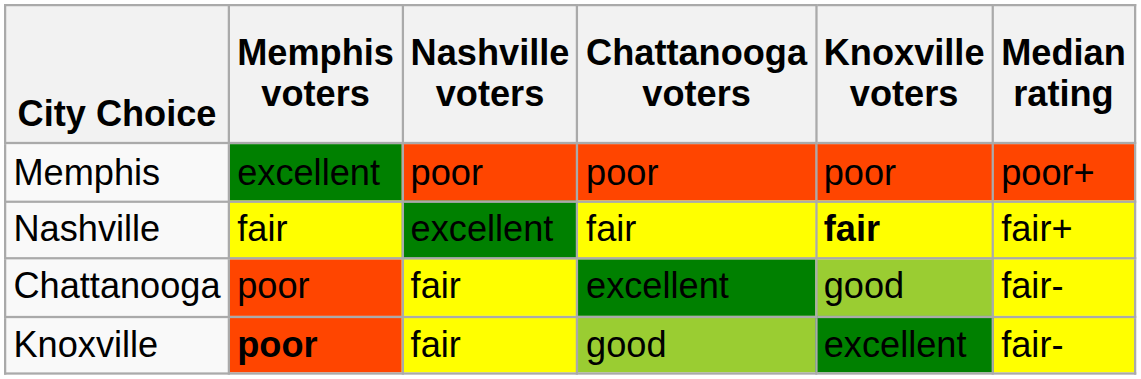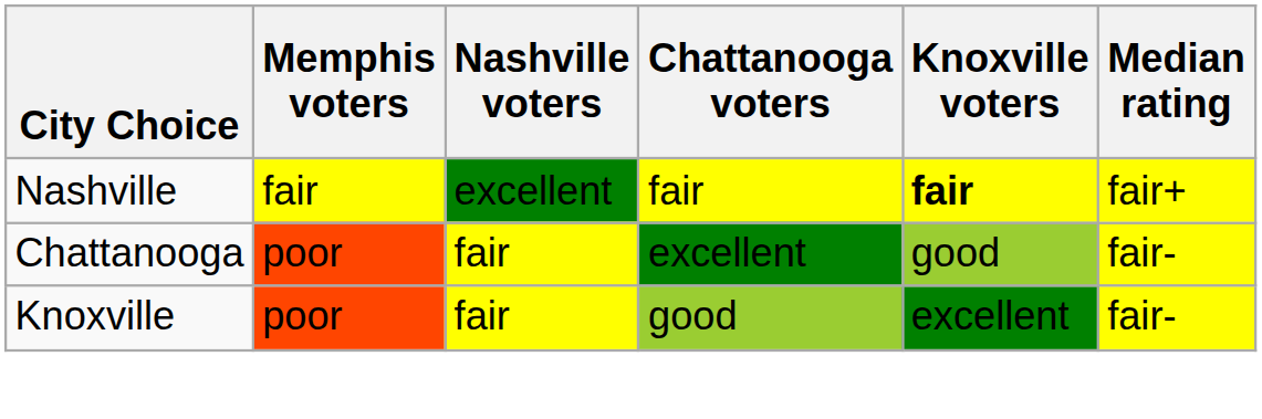- row: Memphis | excellent | poor | poor | poor | poor+
Knoxville | Memphis voters: bold -> normal
